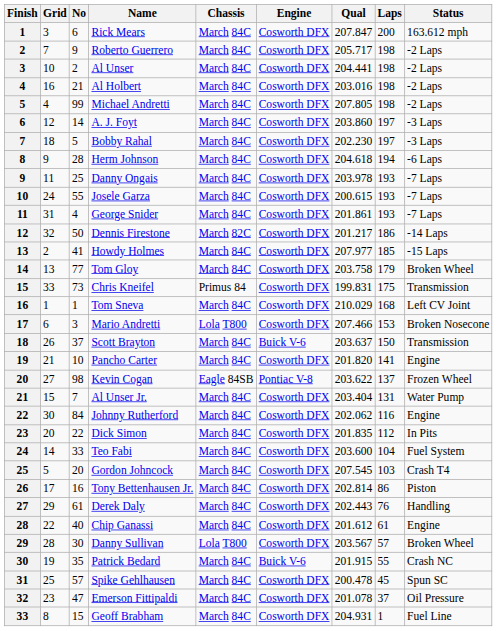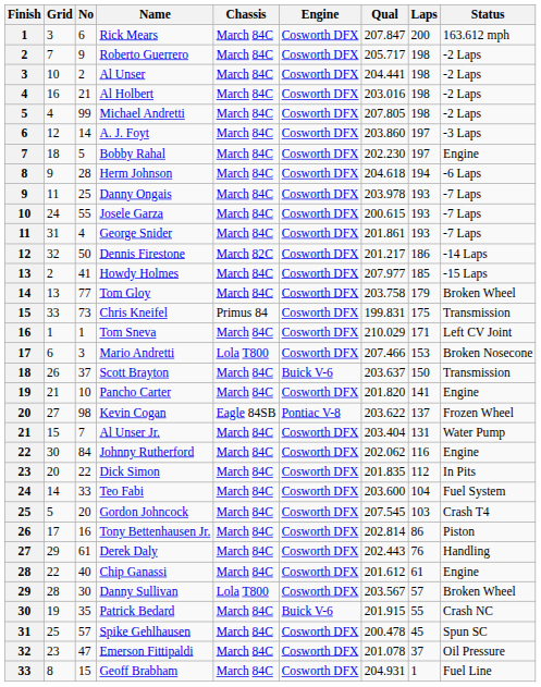Bobby Rahal | Status: -3 Laps -> Engine
Tom Sneva | Laps: 168 -> 171
